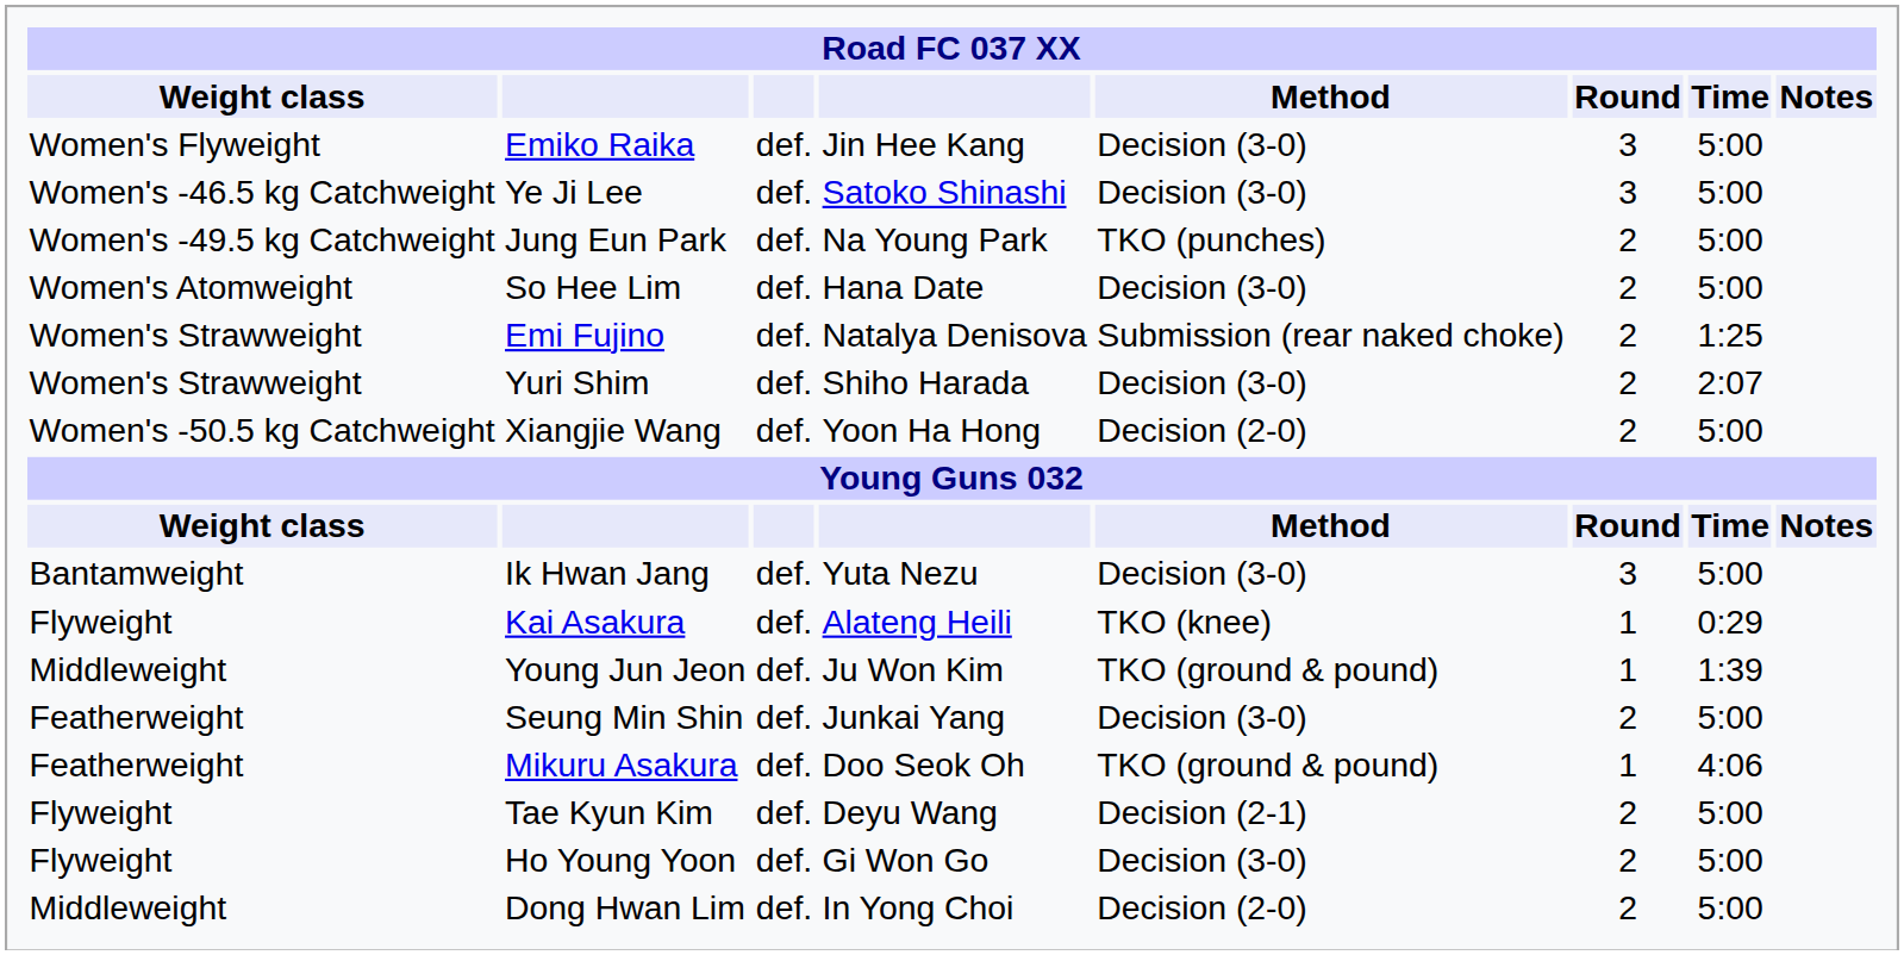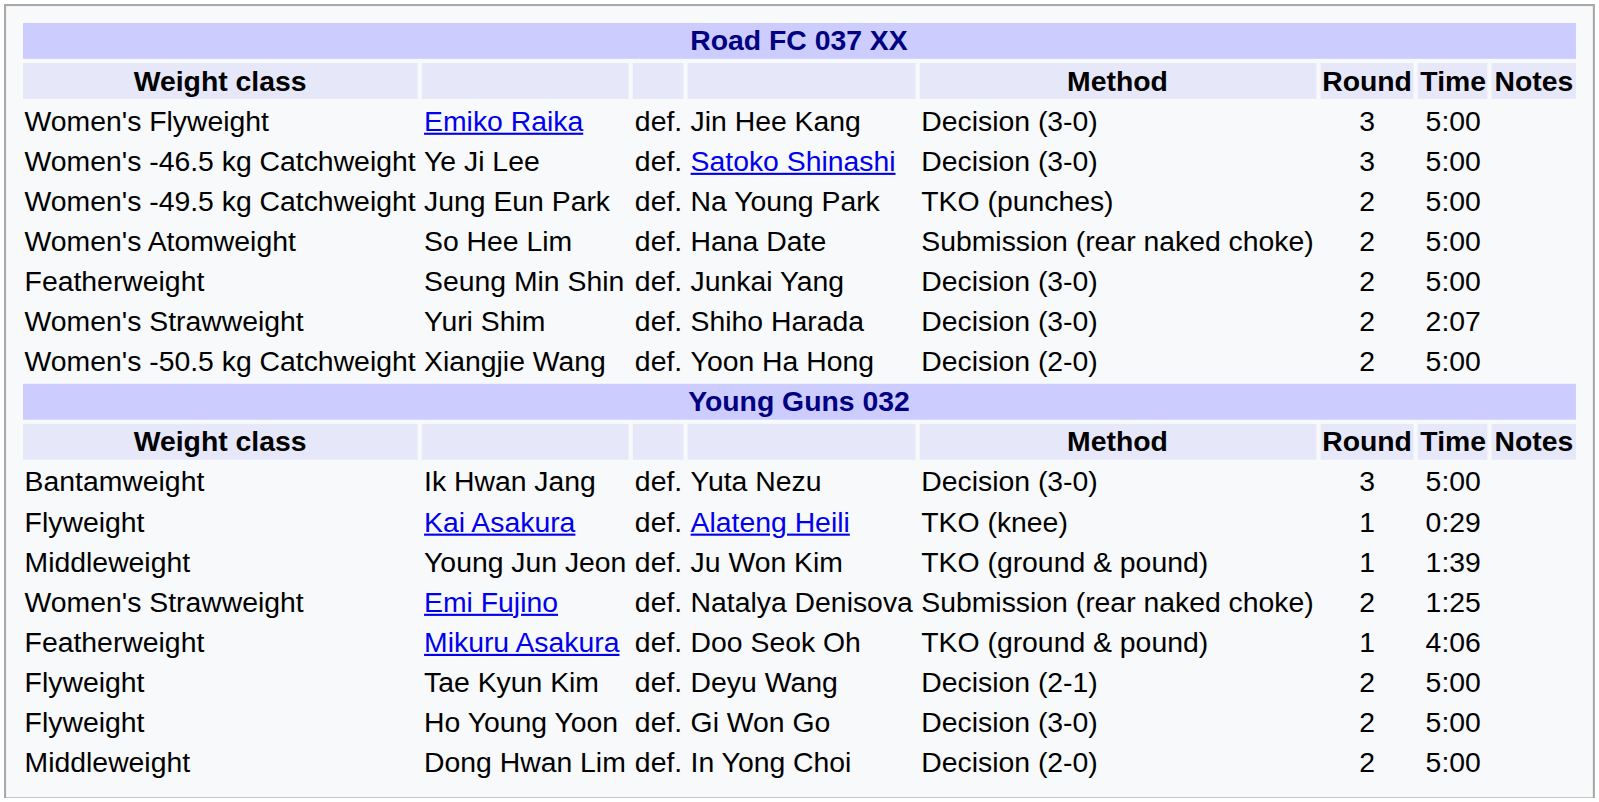So Hee Lim | Method: Decision (3-0) -> Submission (rear naked choke)
rows swapped: Emi Fujino <-> Seung Min Shin
